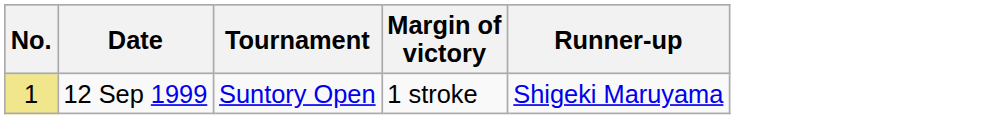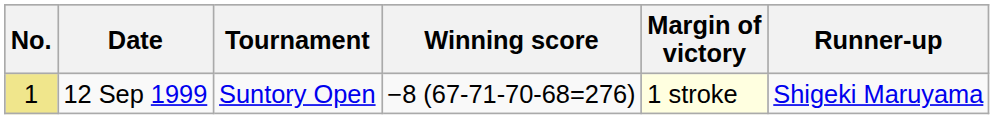+ column: Winning score | −8 (67-71-70-68=276)
12 Sep 1999 | Margin of victory: no background -> lightyellow background
